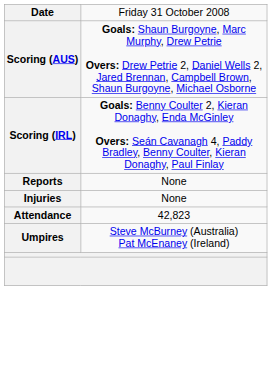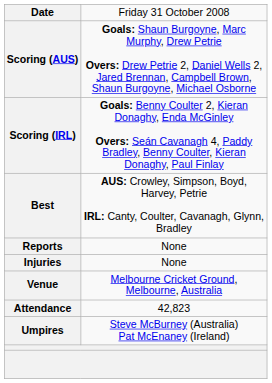+ row: Best | AUS: Crowley, Simpson, Boyd, Harvey, Petrie IRL: Canty, Coulter, Cavanagh, Glynn, Bradley
+ row: Venue | Melbourne Cricket Ground, Melbourne, Australia
